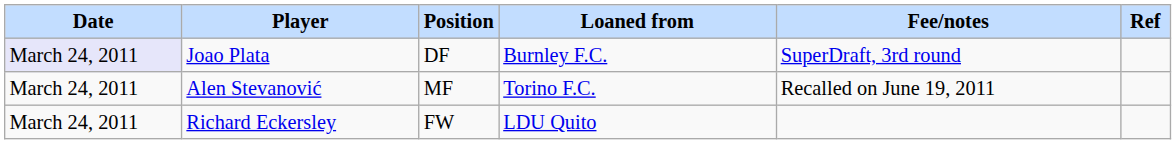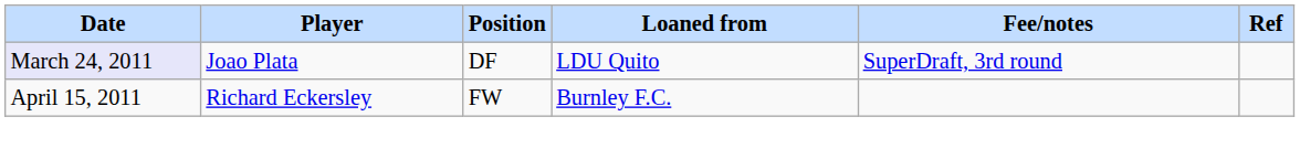Joao Plata | Loaned from: Burnley F.C. -> LDU Quito
- row: March 24, 2011 | Alen Stevanović | MF | Torino F.C. | Recalled on June 19, 2011
Richard Eckersley | Date: March 24, 2011 -> April 15, 2011
Richard Eckersley | Loaned from: LDU Quito -> Burnley F.C.
